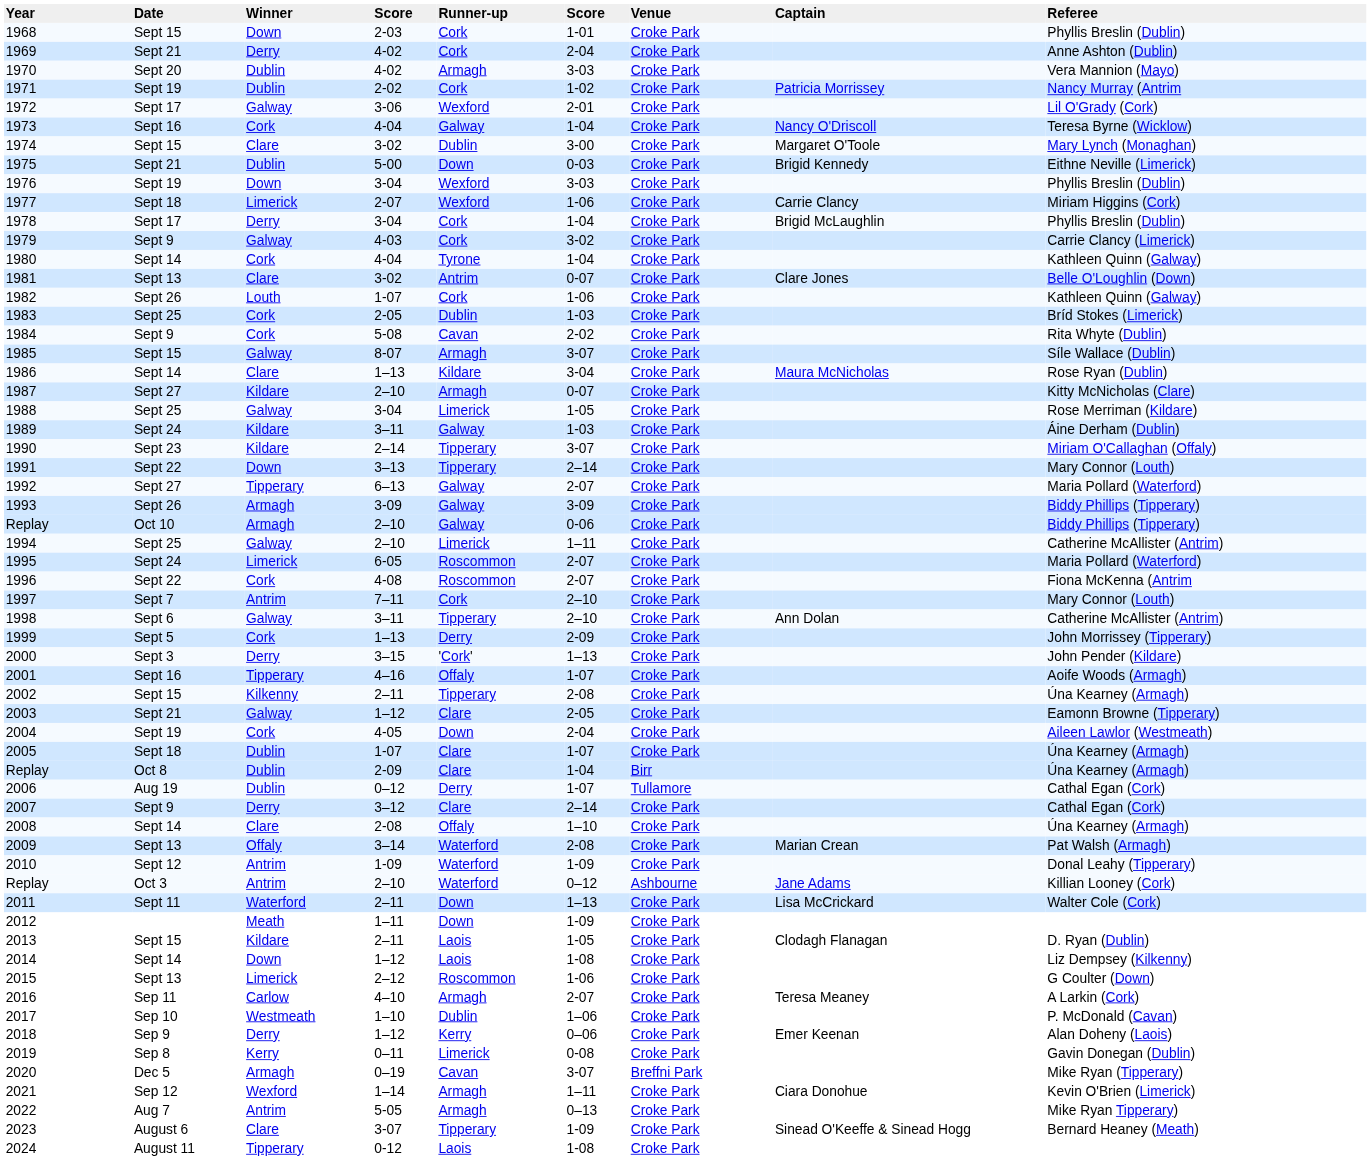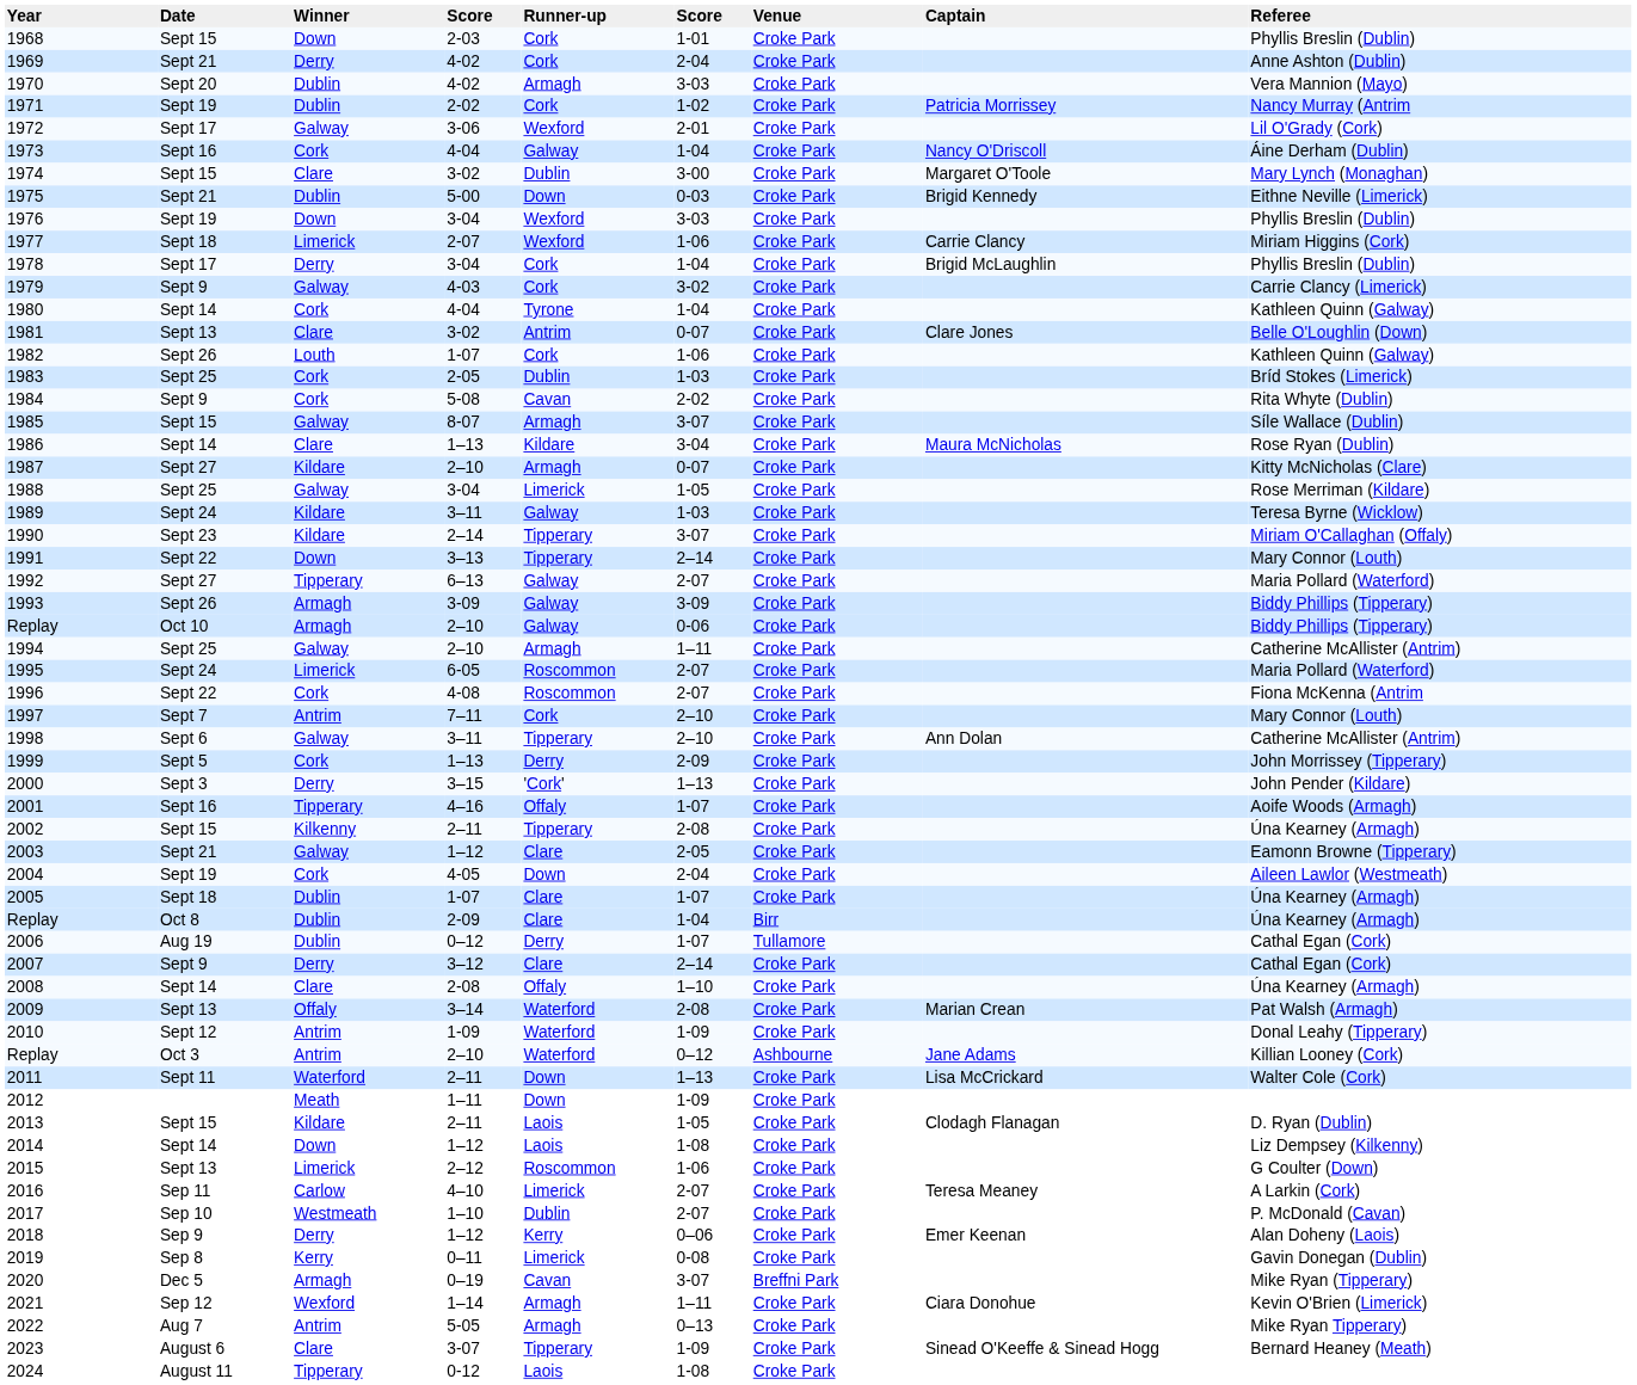1973 | Referee: Teresa Byrne (Wicklow) -> Áine Derham (Dublin)
1989 | Referee: Áine Derham (Dublin) -> Teresa Byrne (Wicklow)
1994 | Runner-up: Limerick -> Armagh
2016 | Runner-up: Armagh -> Limerick
2017 | column 6: 1–06 -> 2-07
